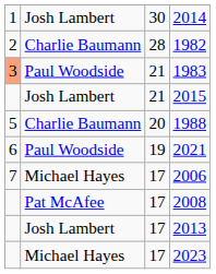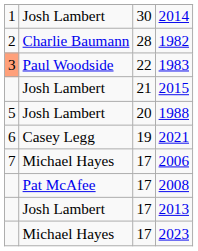1983 | column 3: 21 -> 22
1988 | column 2: Charlie Baumann -> Josh Lambert
2021 | column 2: Paul Woodside -> Casey Legg
